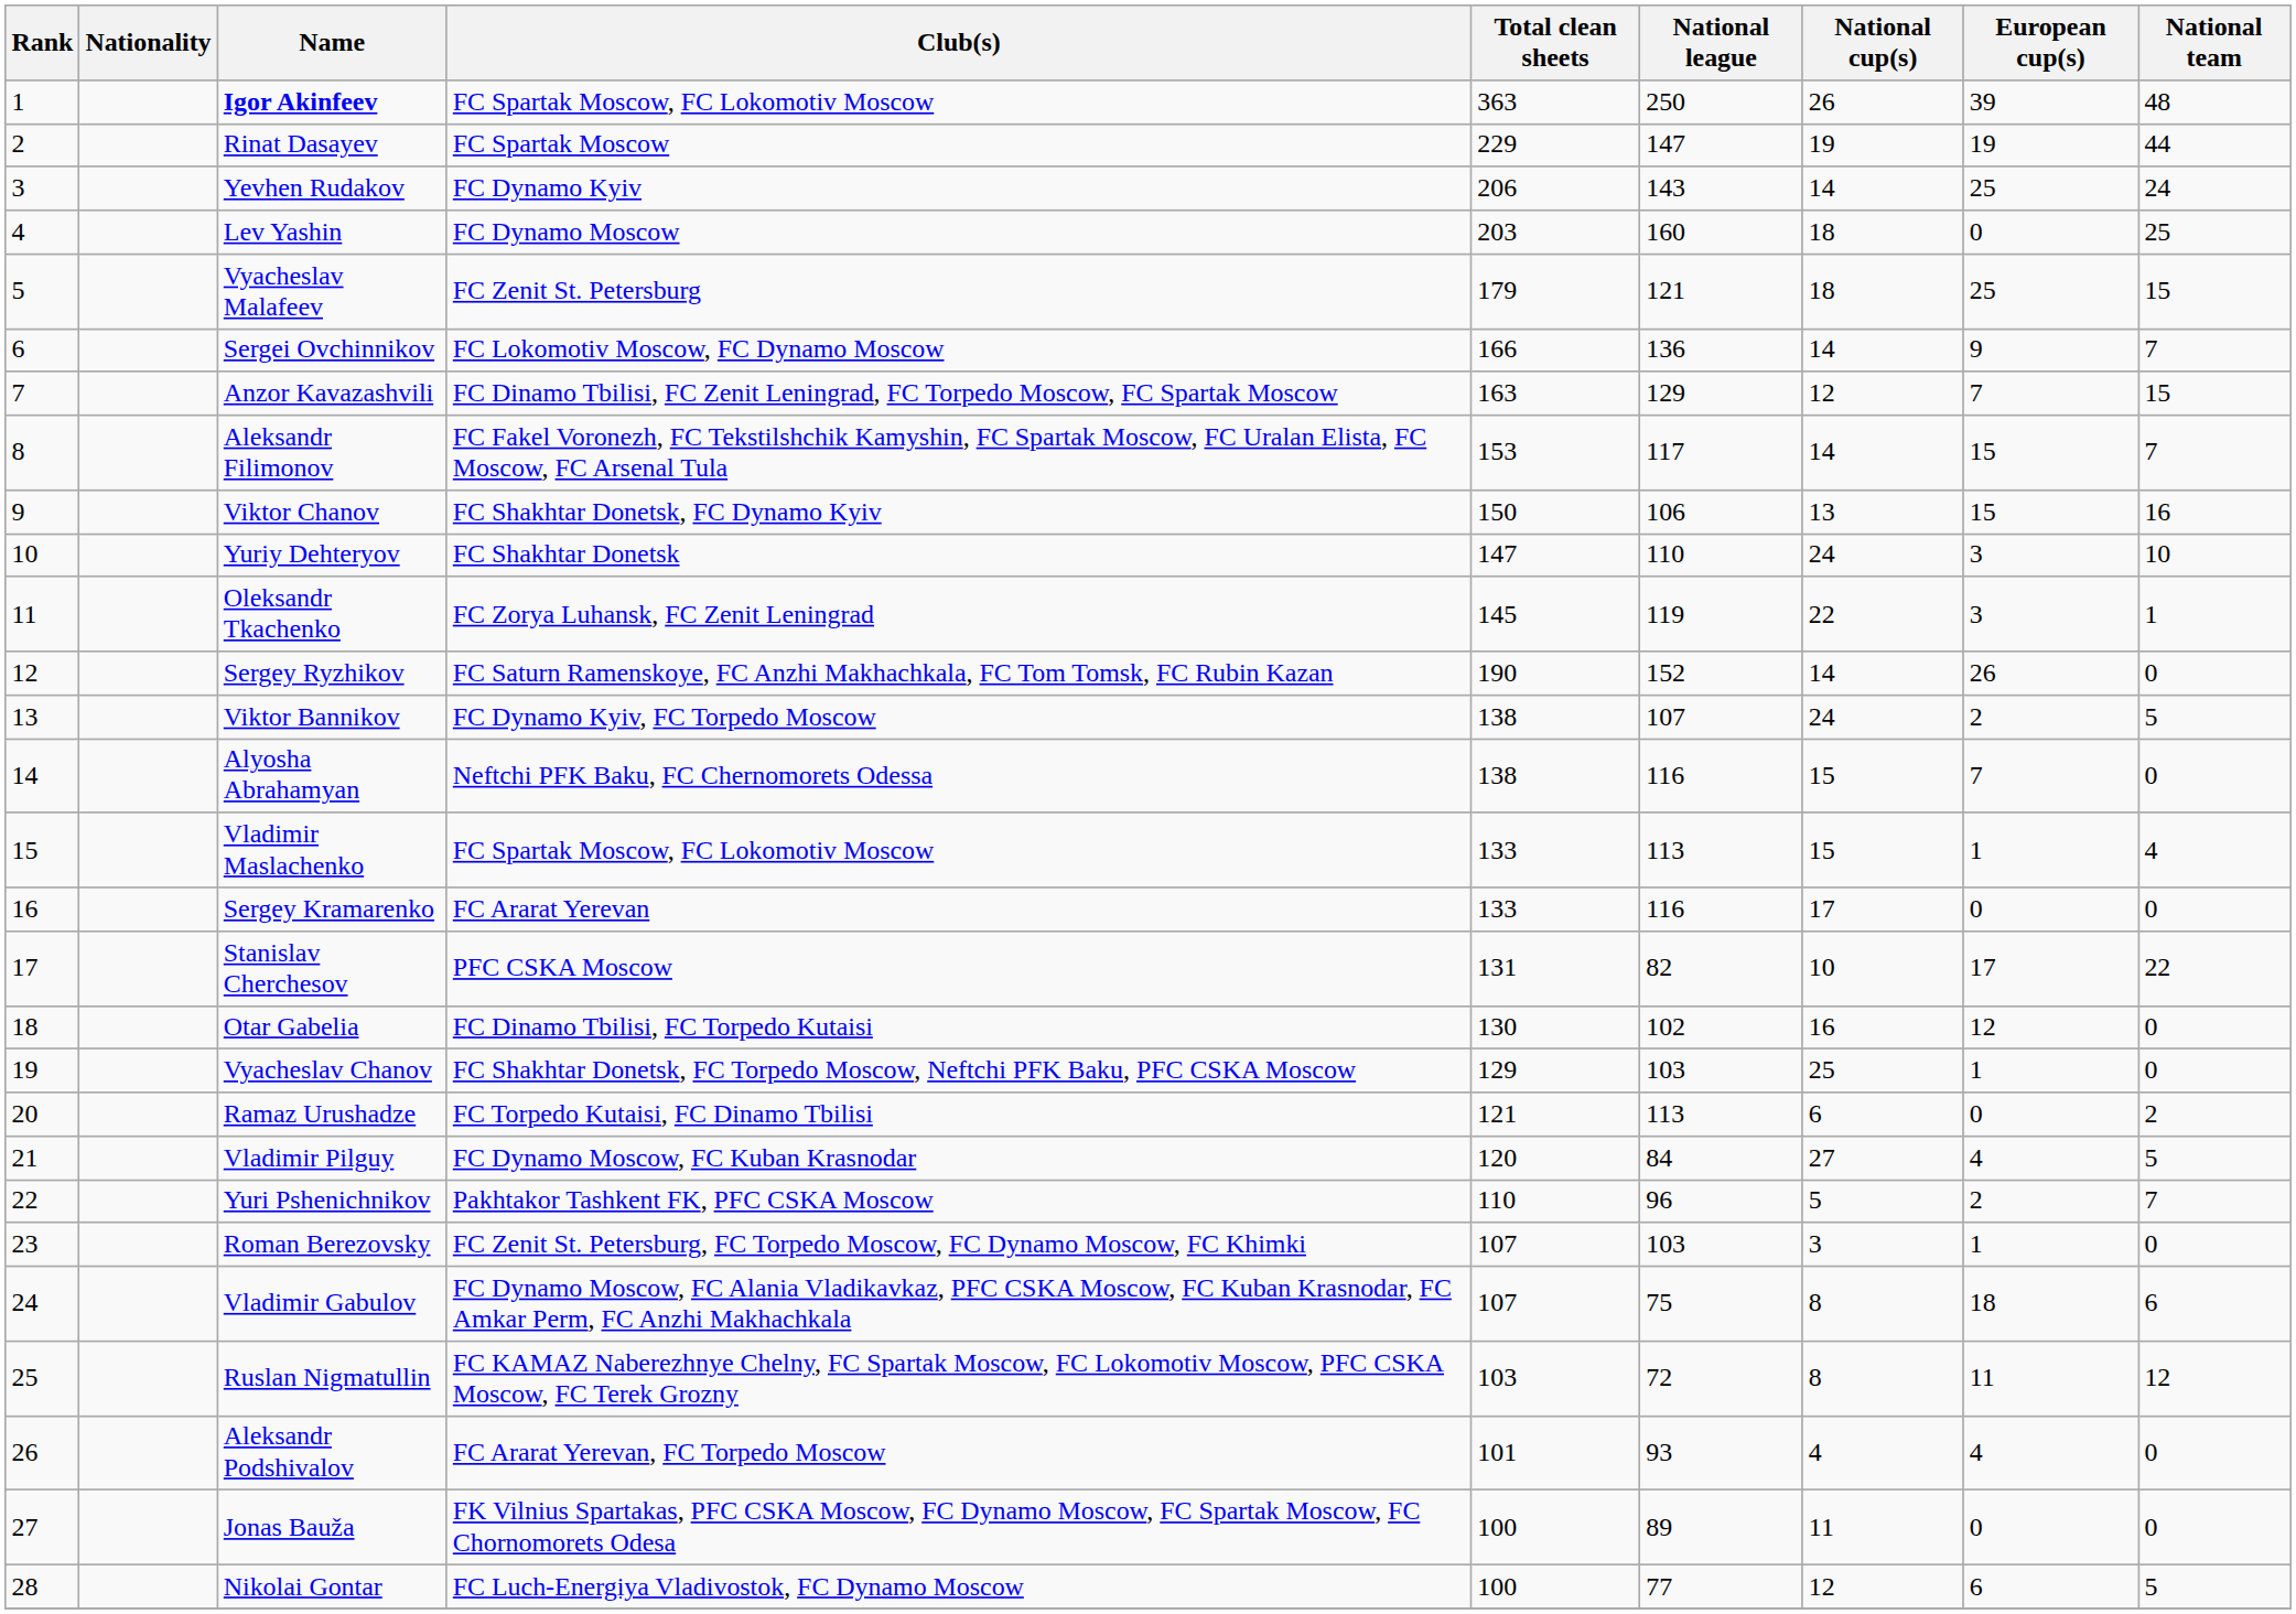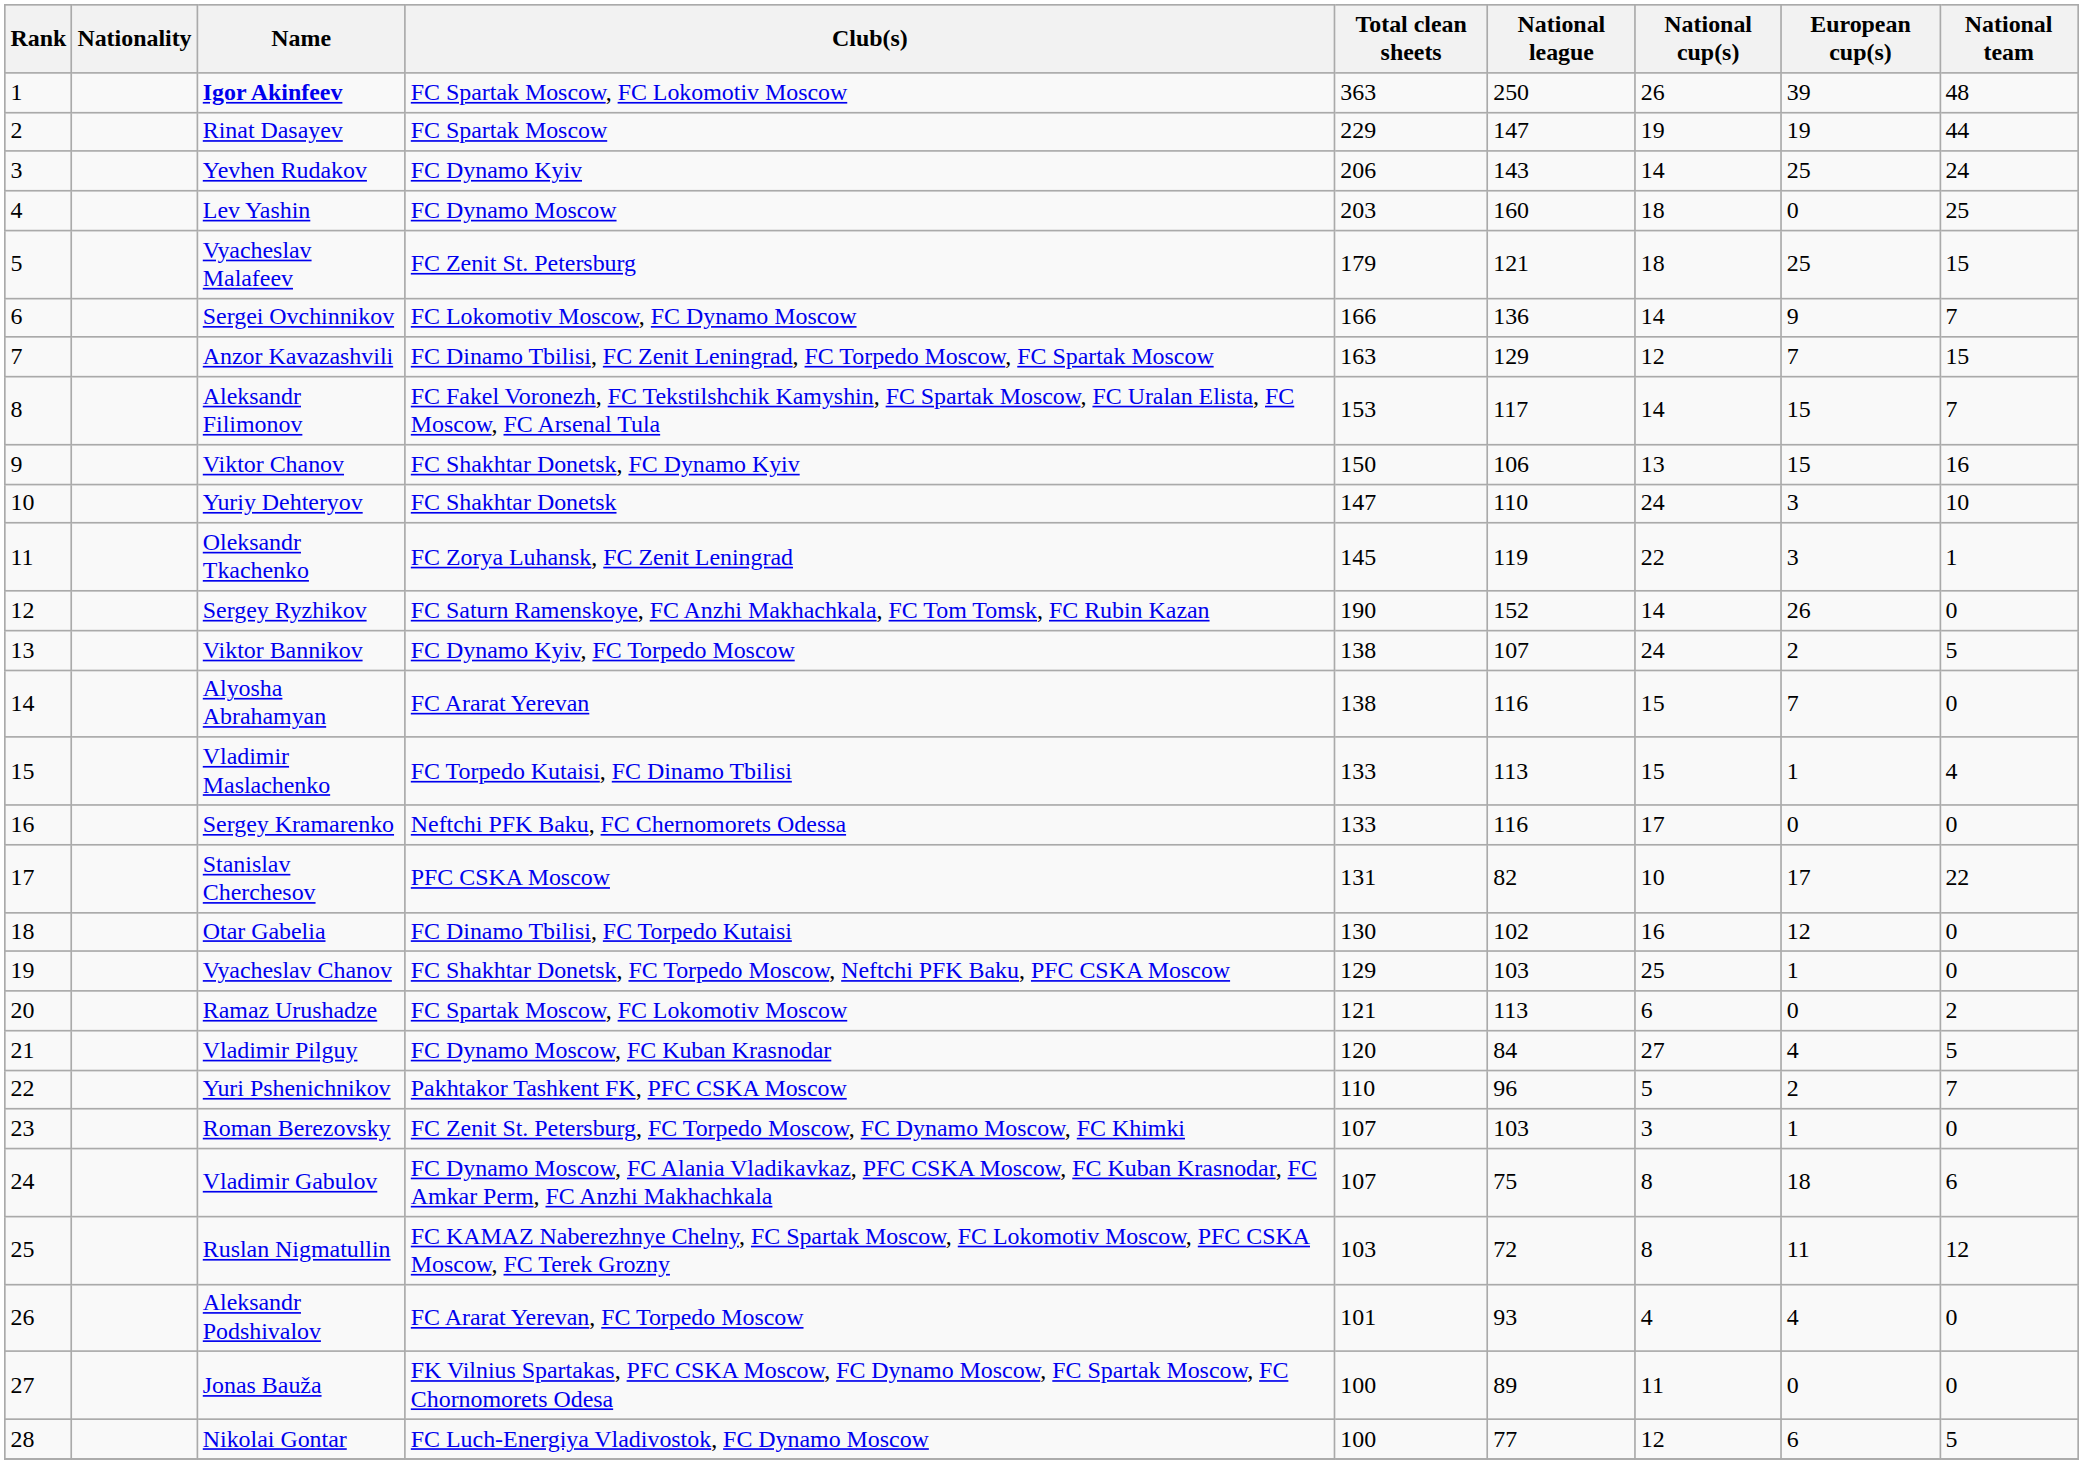Alyosha Abrahamyan | Club(s): Neftchi PFK Baku, FC Chernomorets Odessa -> FC Ararat Yerevan
Vladimir Maslachenko | Club(s): FC Spartak Moscow, FC Lokomotiv Moscow -> FC Torpedo Kutaisi, FC Dinamo Tbilisi
Sergey Kramarenko | Club(s): FC Ararat Yerevan -> Neftchi PFK Baku, FC Chernomorets Odessa
Ramaz Urushadze | Club(s): FC Torpedo Kutaisi, FC Dinamo Tbilisi -> FC Spartak Moscow, FC Lokomotiv Moscow
